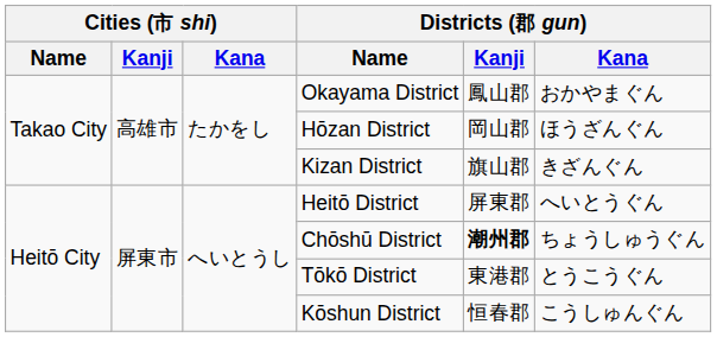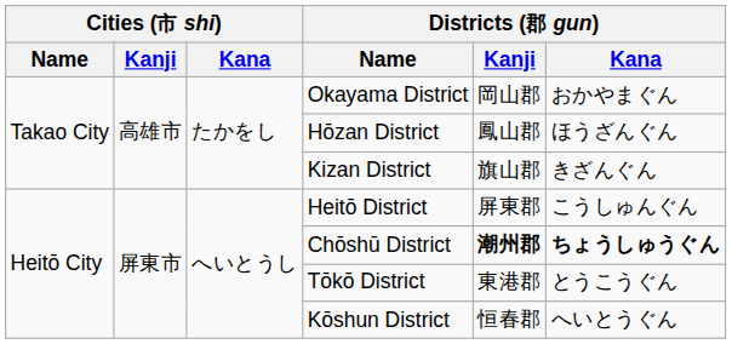Okayama District | Districts (郡 gun) / Kanji: 鳳山郡 -> 岡山郡
Hōzan District | Districts (郡 gun) / Kanji: 岡山郡 -> 鳳山郡
Heitō District | Districts (郡 gun) / Kana: へいとうぐん -> こうしゅんぐん
Chōshū District | Districts (郡 gun) / Kana: normal -> bold
Kōshun District | Districts (郡 gun) / Kana: こうしゅんぐん -> へいとうぐん
